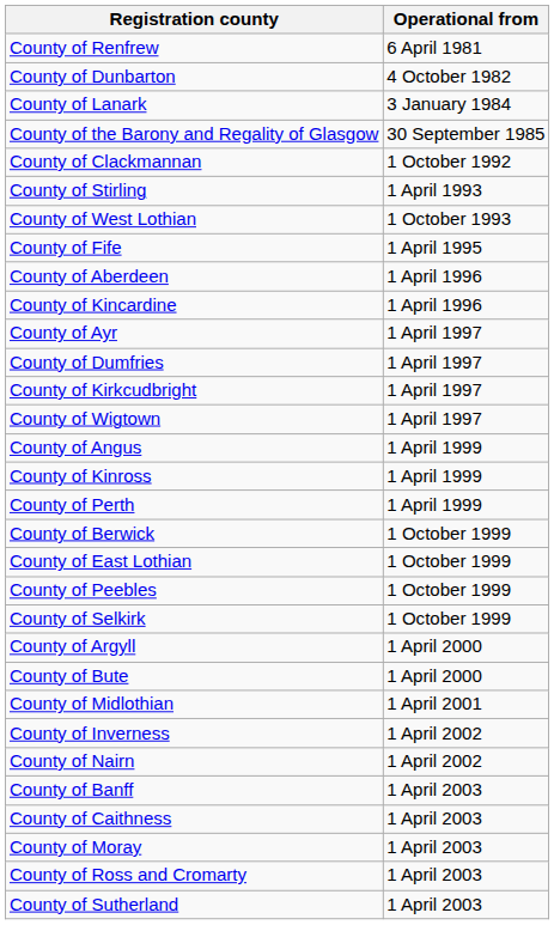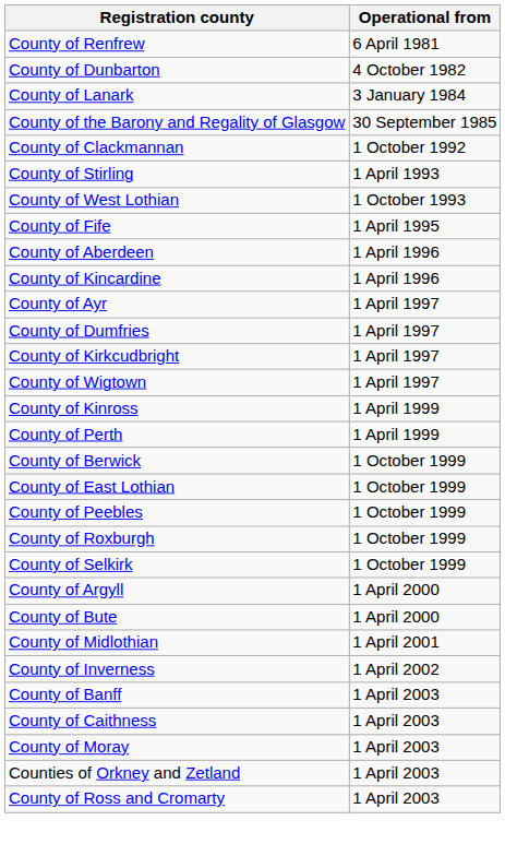- row: County of Angus | 1 April 1999
+ row: County of Roxburgh | 1 October 1999
- row: County of Nairn | 1 April 2002
+ row: Counties of Orkney and Zetland | 1 April 2003
- row: County of Sutherland | 1 April 2003
